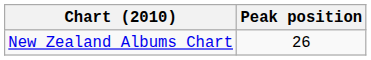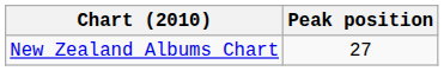New Zealand Albums Chart | Peak position: 26 -> 27
